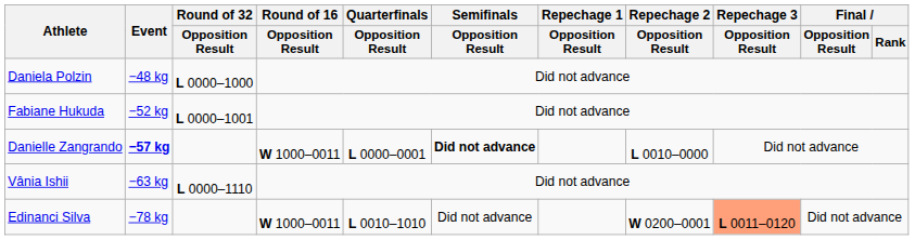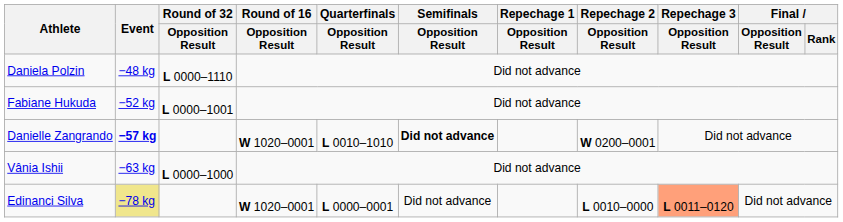Daniela Polzin | Round of 32 / Opposition Result: L 0000–1000 -> L 0000–1110
Danielle Zangrando | Round of 16 / Opposition Result: W 1000–0011 -> W 1020–0001
Danielle Zangrando | Quarterfinals / Opposition Result: L 0000–0001 -> L 0010–1010
Danielle Zangrando | Repechage 2 / Opposition Result: L 0010–0000 -> W 0200–0001
Vânia Ishii | Round of 32 / Opposition Result: L 0000–1110 -> L 0000–1000
Edinanci Silva | Event: no background -> khaki background
Edinanci Silva | Round of 16 / Opposition Result: W 1000–0011 -> W 1020–0001
Edinanci Silva | Quarterfinals / Opposition Result: L 0010–1010 -> L 0000–0001
Edinanci Silva | Repechage 2 / Opposition Result: W 0200–0001 -> L 0010–0000
